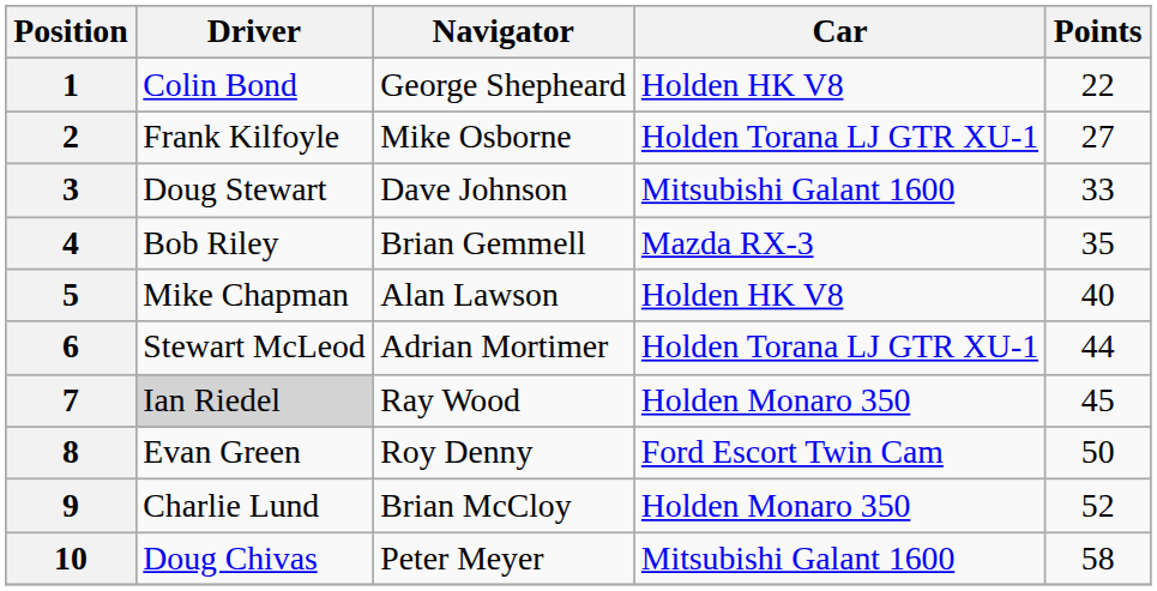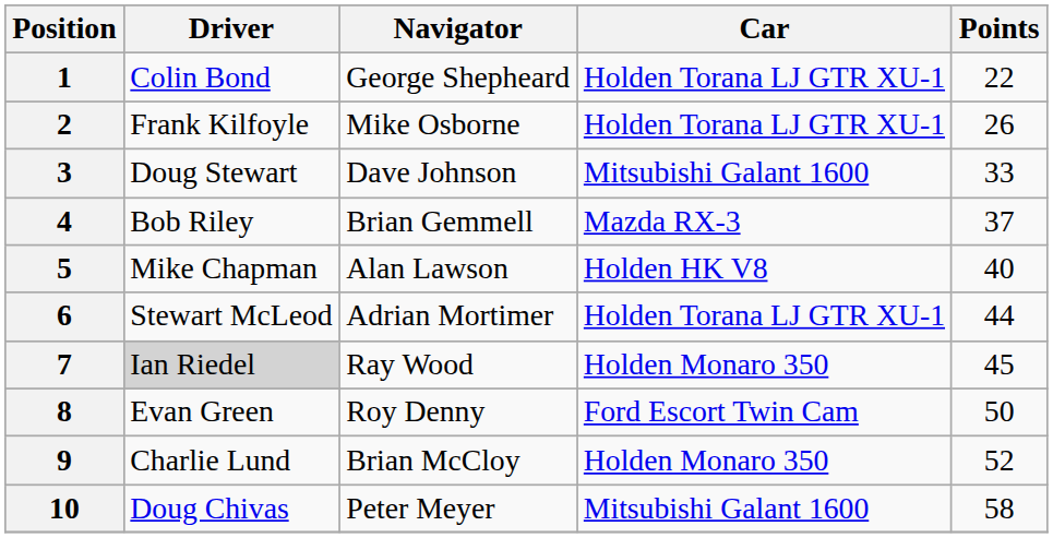1 | Car: Holden HK V8 -> Holden Torana LJ GTR XU-1
2 | Points: 27 -> 26
4 | Points: 35 -> 37
